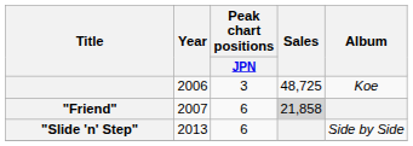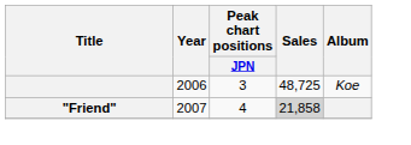"Friend" | Peak chart positions / JPN: 6 -> 4
- row: "Slide 'n' Step" | 2013 | 6 | Side by Side
